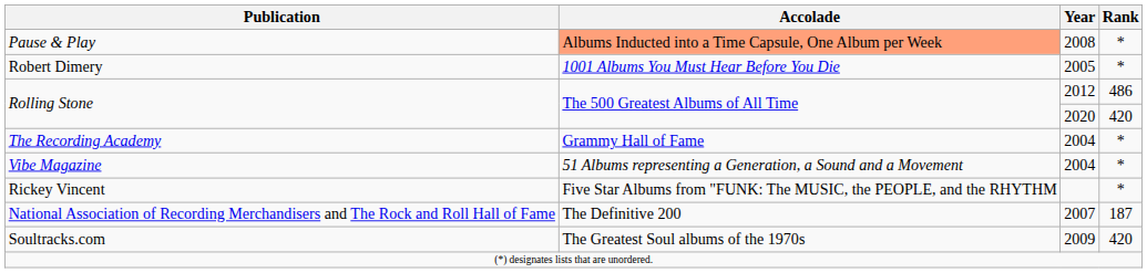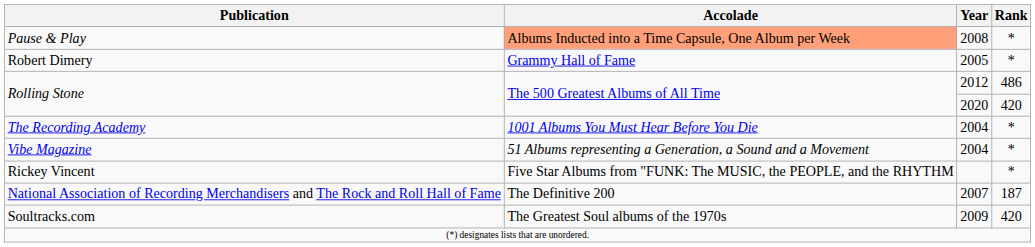Robert Dimery | Accolade: 1001 Albums You Must Hear Before You Die -> Grammy Hall of Fame
The Recording Academy | Accolade: Grammy Hall of Fame -> 1001 Albums You Must Hear Before You Die
